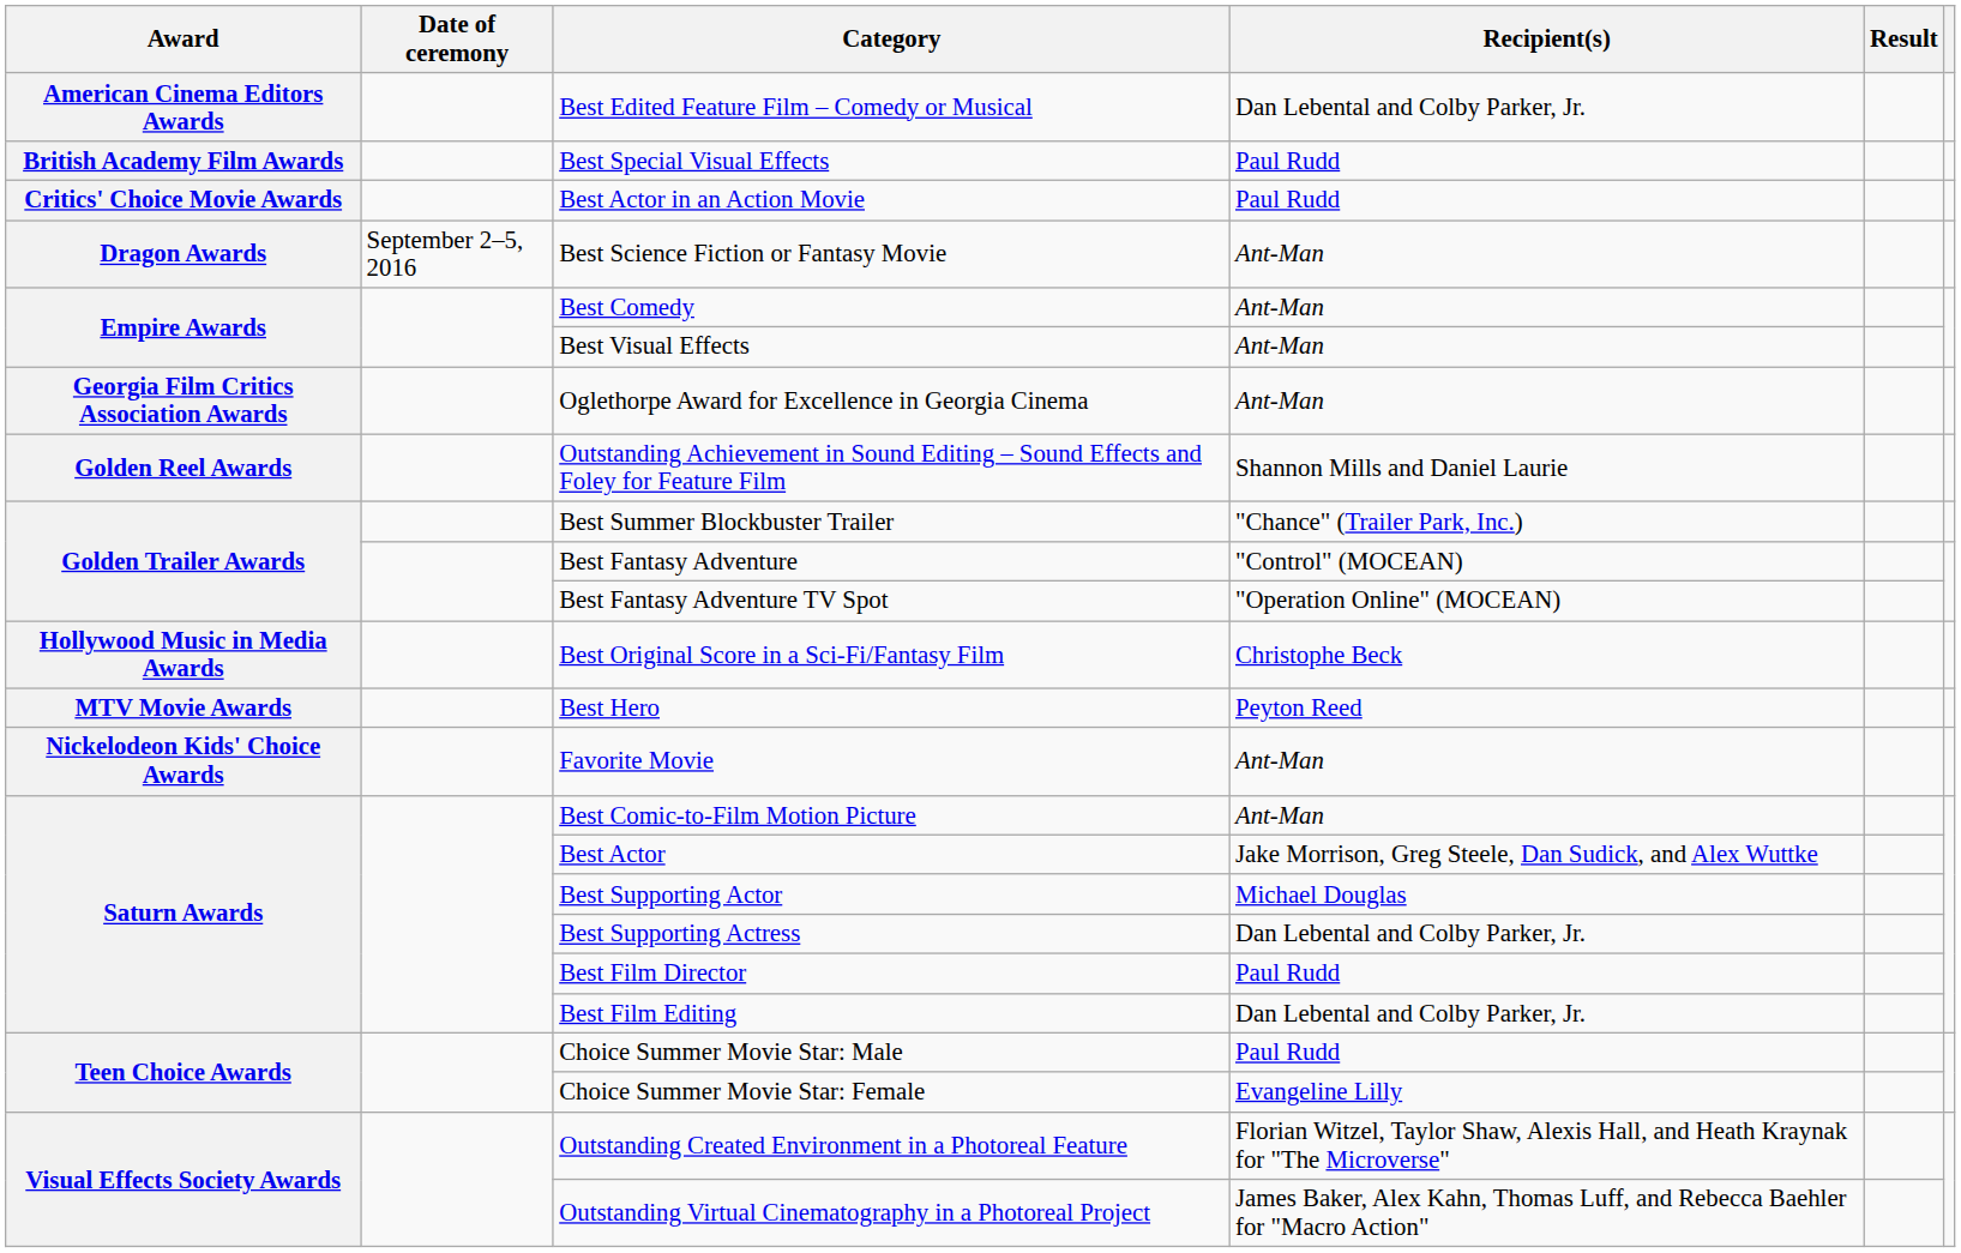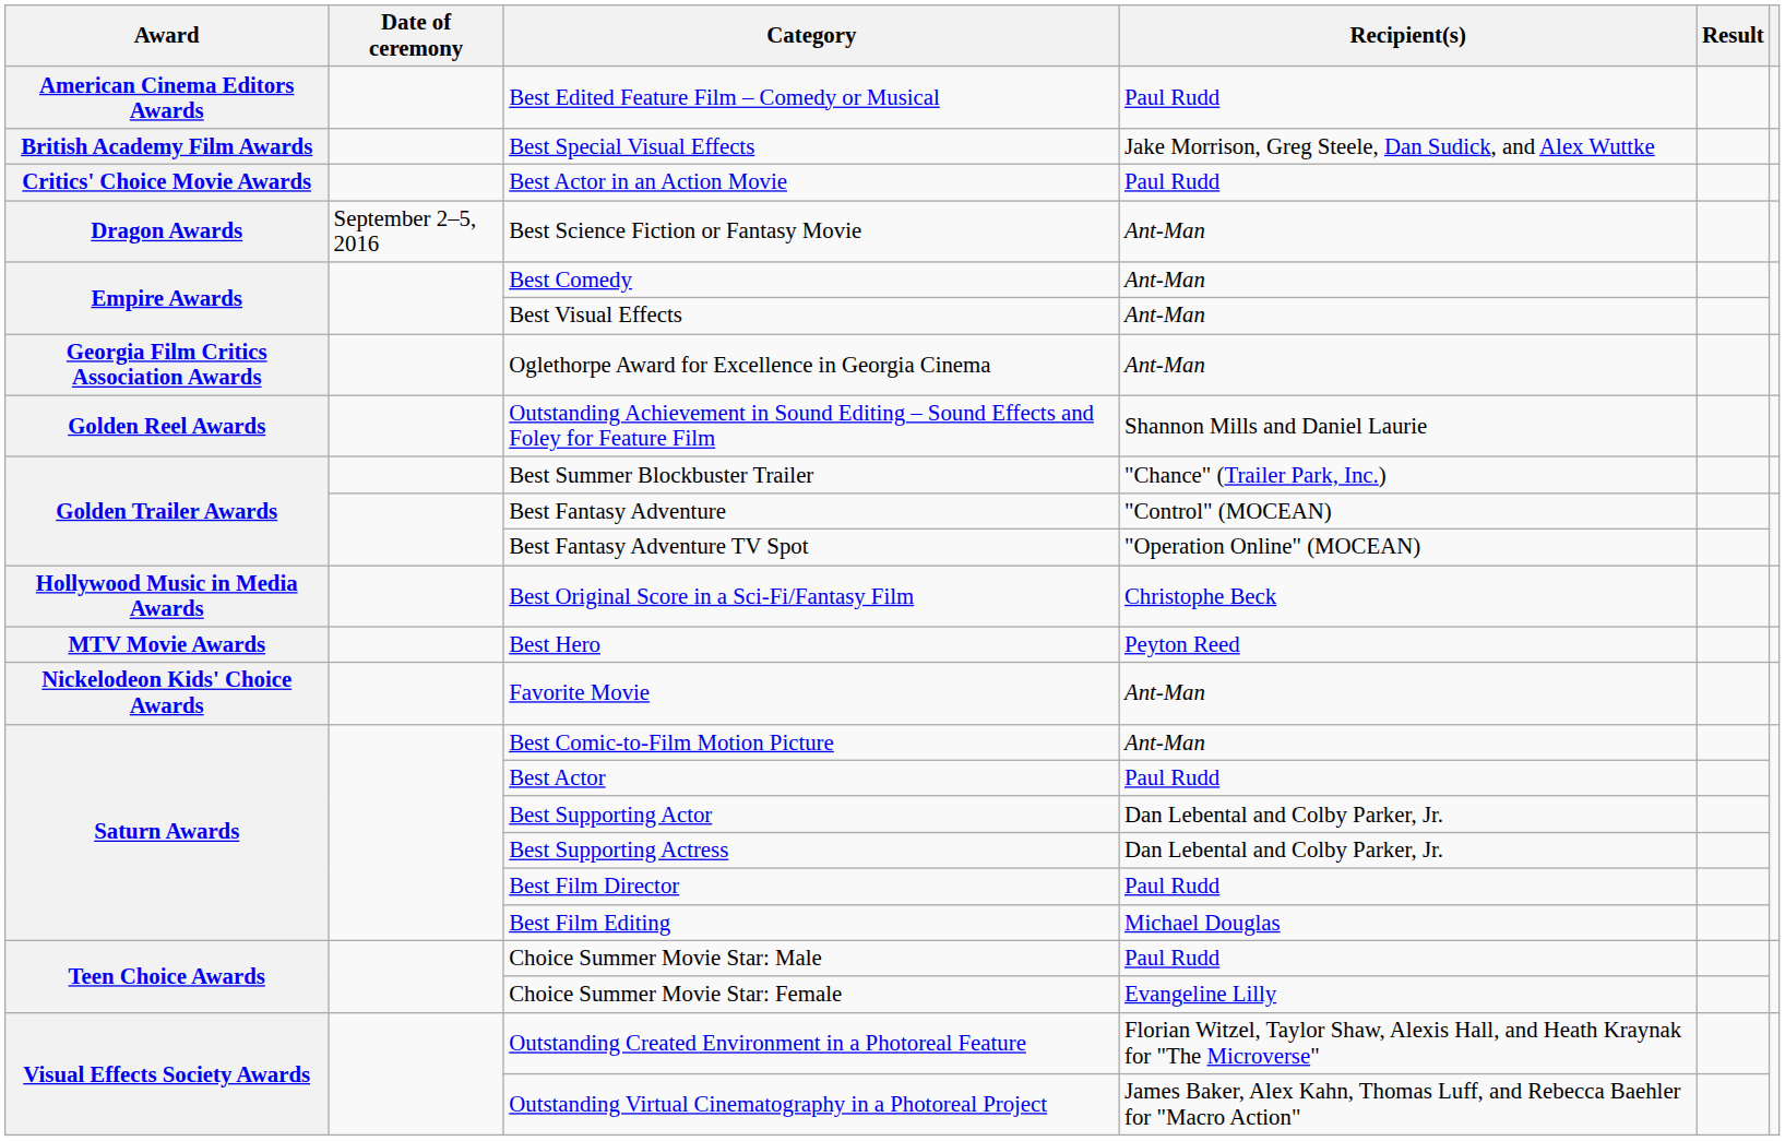Best Edited Feature Film – Comedy or Musical | Recipient(s): Dan Lebental and Colby Parker, Jr. -> Paul Rudd
Best Special Visual Effects | Recipient(s): Paul Rudd -> Jake Morrison, Greg Steele, Dan Sudick, and Alex Wuttke
Best Actor | Recipient(s): Jake Morrison, Greg Steele, Dan Sudick, and Alex Wuttke -> Paul Rudd
Best Supporting Actor | Recipient(s): Michael Douglas -> Dan Lebental and Colby Parker, Jr.
Best Film Editing | Recipient(s): Dan Lebental and Colby Parker, Jr. -> Michael Douglas
